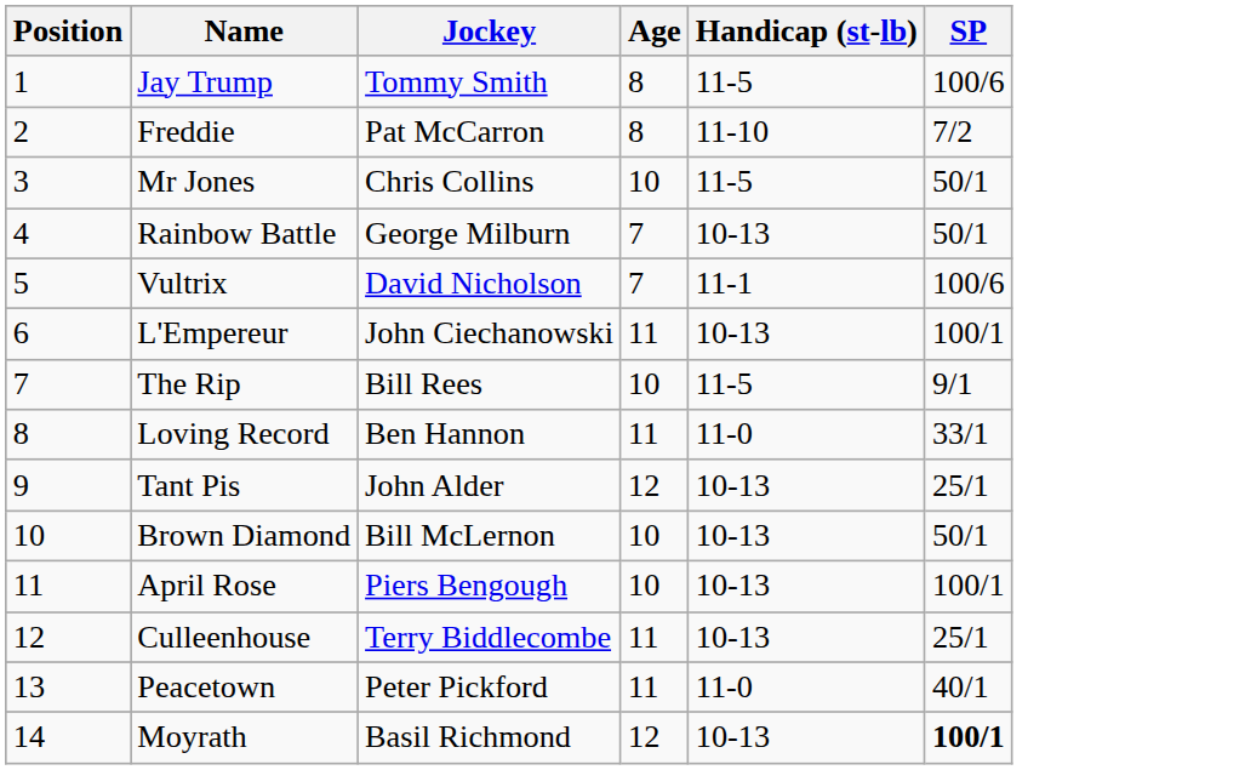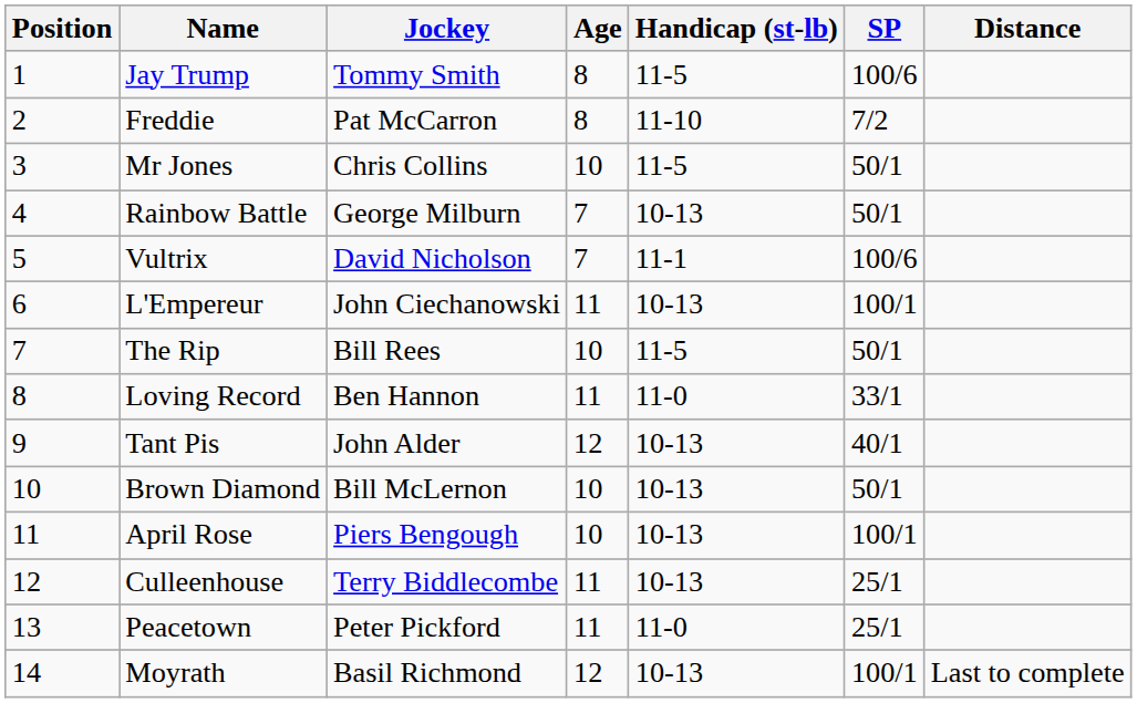+ column: Distance | Last to complete
The Rip | SP: 9/1 -> 50/1
Tant Pis | SP: 25/1 -> 40/1
Peacetown | SP: 40/1 -> 25/1
Moyrath | SP: bold -> normal
